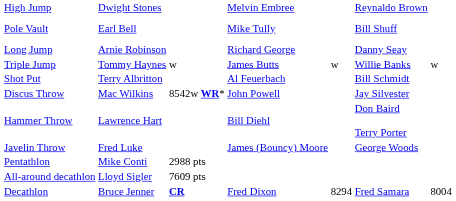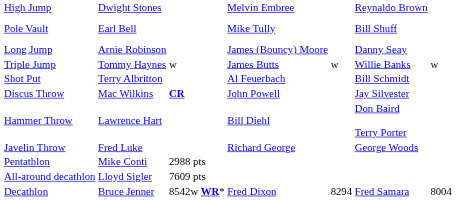Long Jump | column 4: Richard George -> James (Bouncy) Moore
Discus Throw | column 3: 8542w WR* -> CR
Javelin Throw | column 4: James (Bouncy) Moore -> Richard George
Decathlon | column 3: CR -> 8542w WR*
